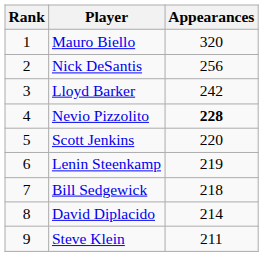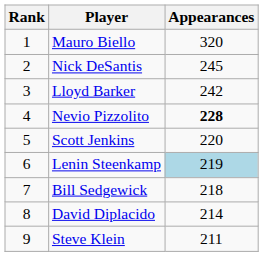Nick DeSantis | Appearances: 256 -> 245
Lenin Steenkamp | Appearances: no background -> lightblue background
